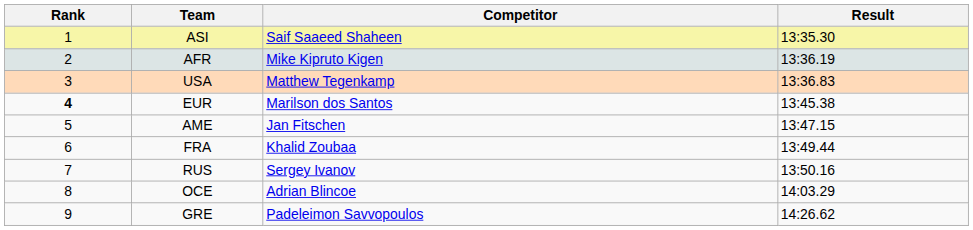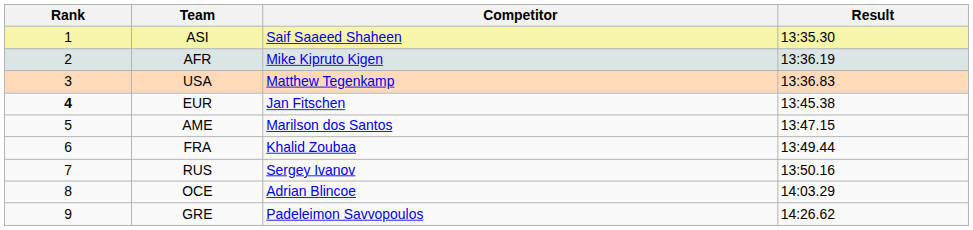EUR | Competitor: Marilson dos Santos -> Jan Fitschen
AME | Competitor: Jan Fitschen -> Marilson dos Santos
